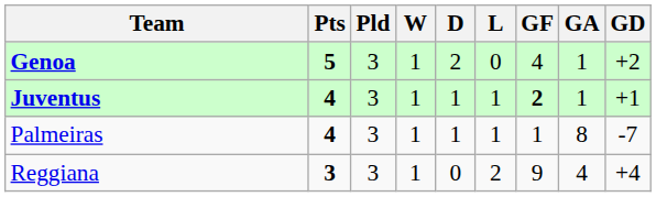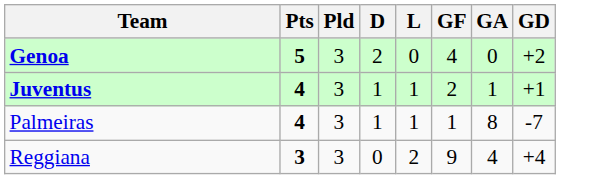- column: W | 1 | 1 | 1 | 1
Genoa | GA: 1 -> 0
Juventus | GF: bold -> normal
